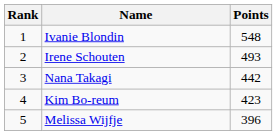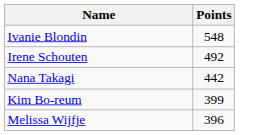- column: Rank | 1 | 2 | 3 | 4 | 5
Irene Schouten | Points: 493 -> 492
Kim Bo-reum | Points: 423 -> 399
